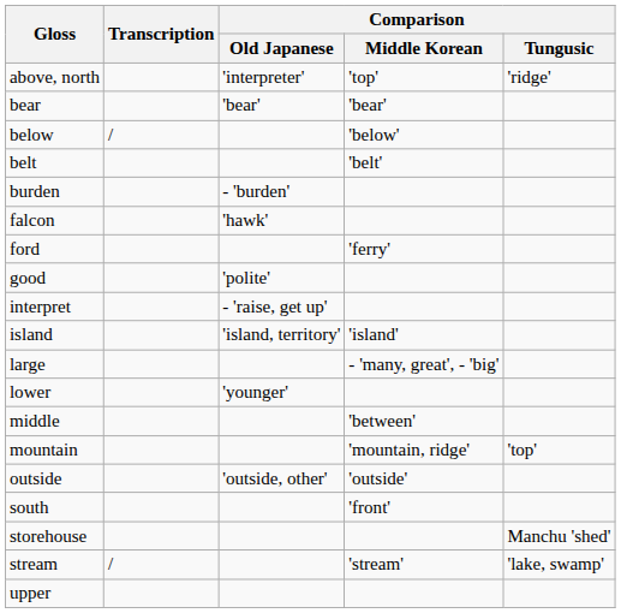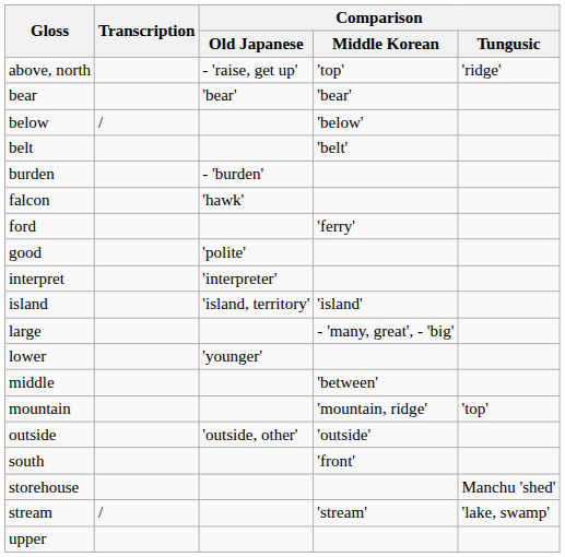above, north | Comparison / Old Japanese: 'interpreter' -> - 'raise, get up'
interpret | Comparison / Old Japanese: - 'raise, get up' -> 'interpreter'
